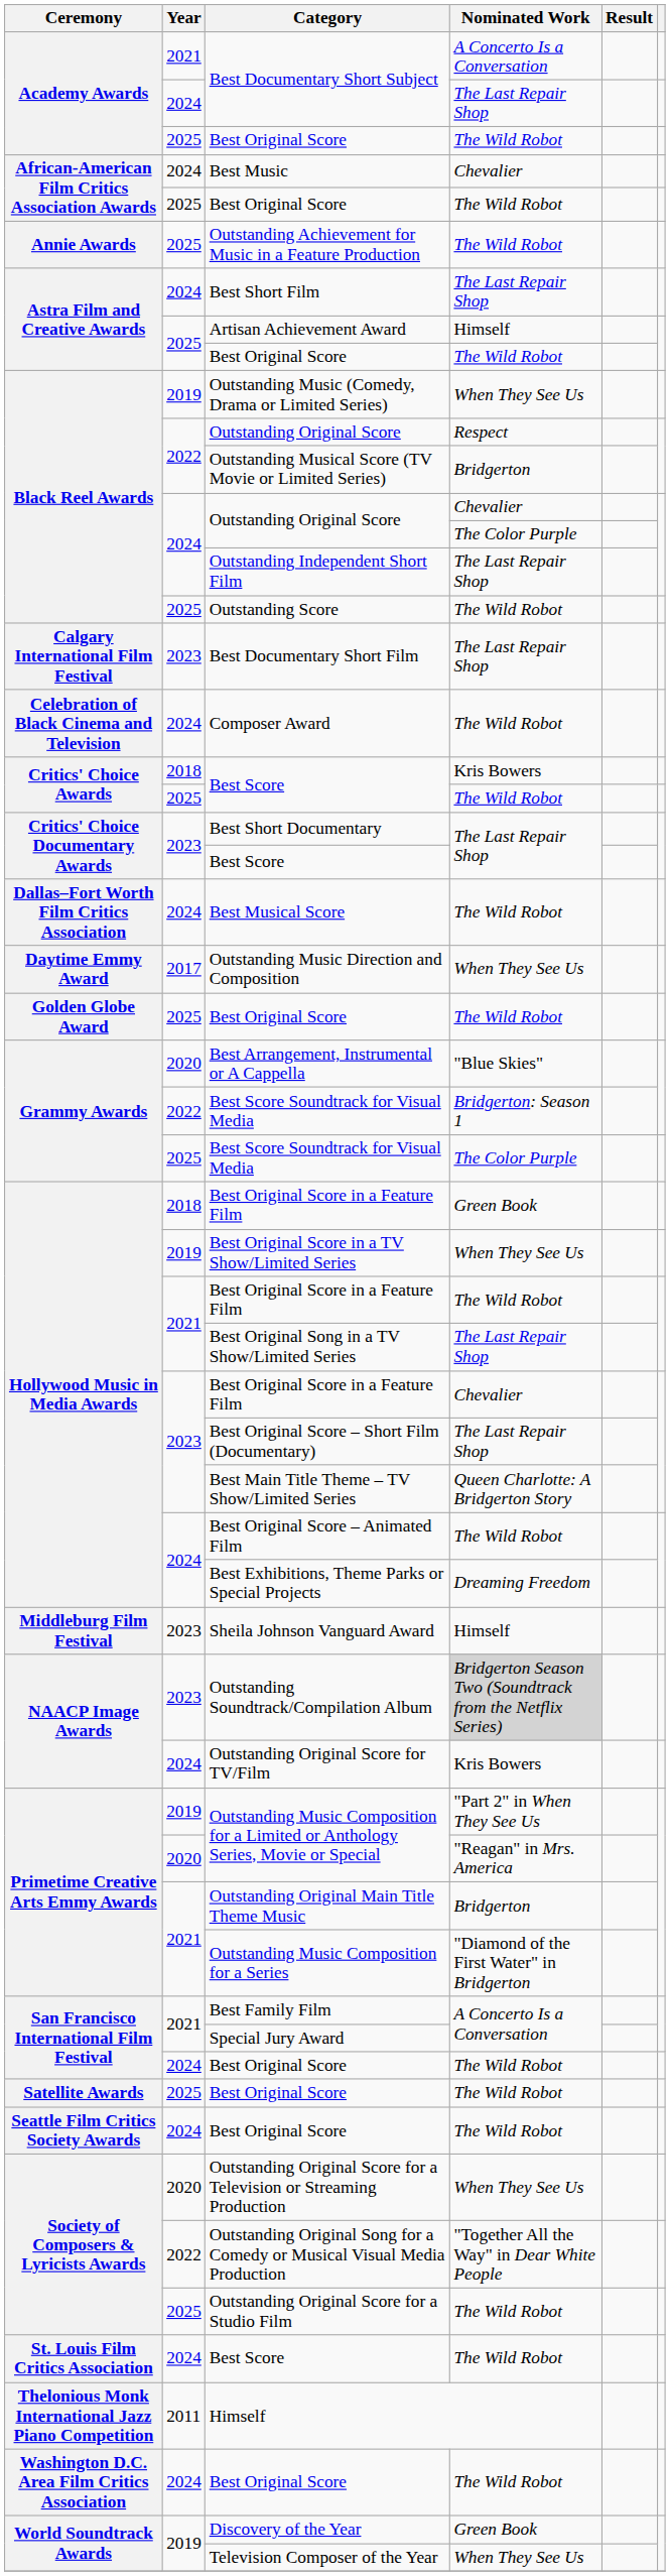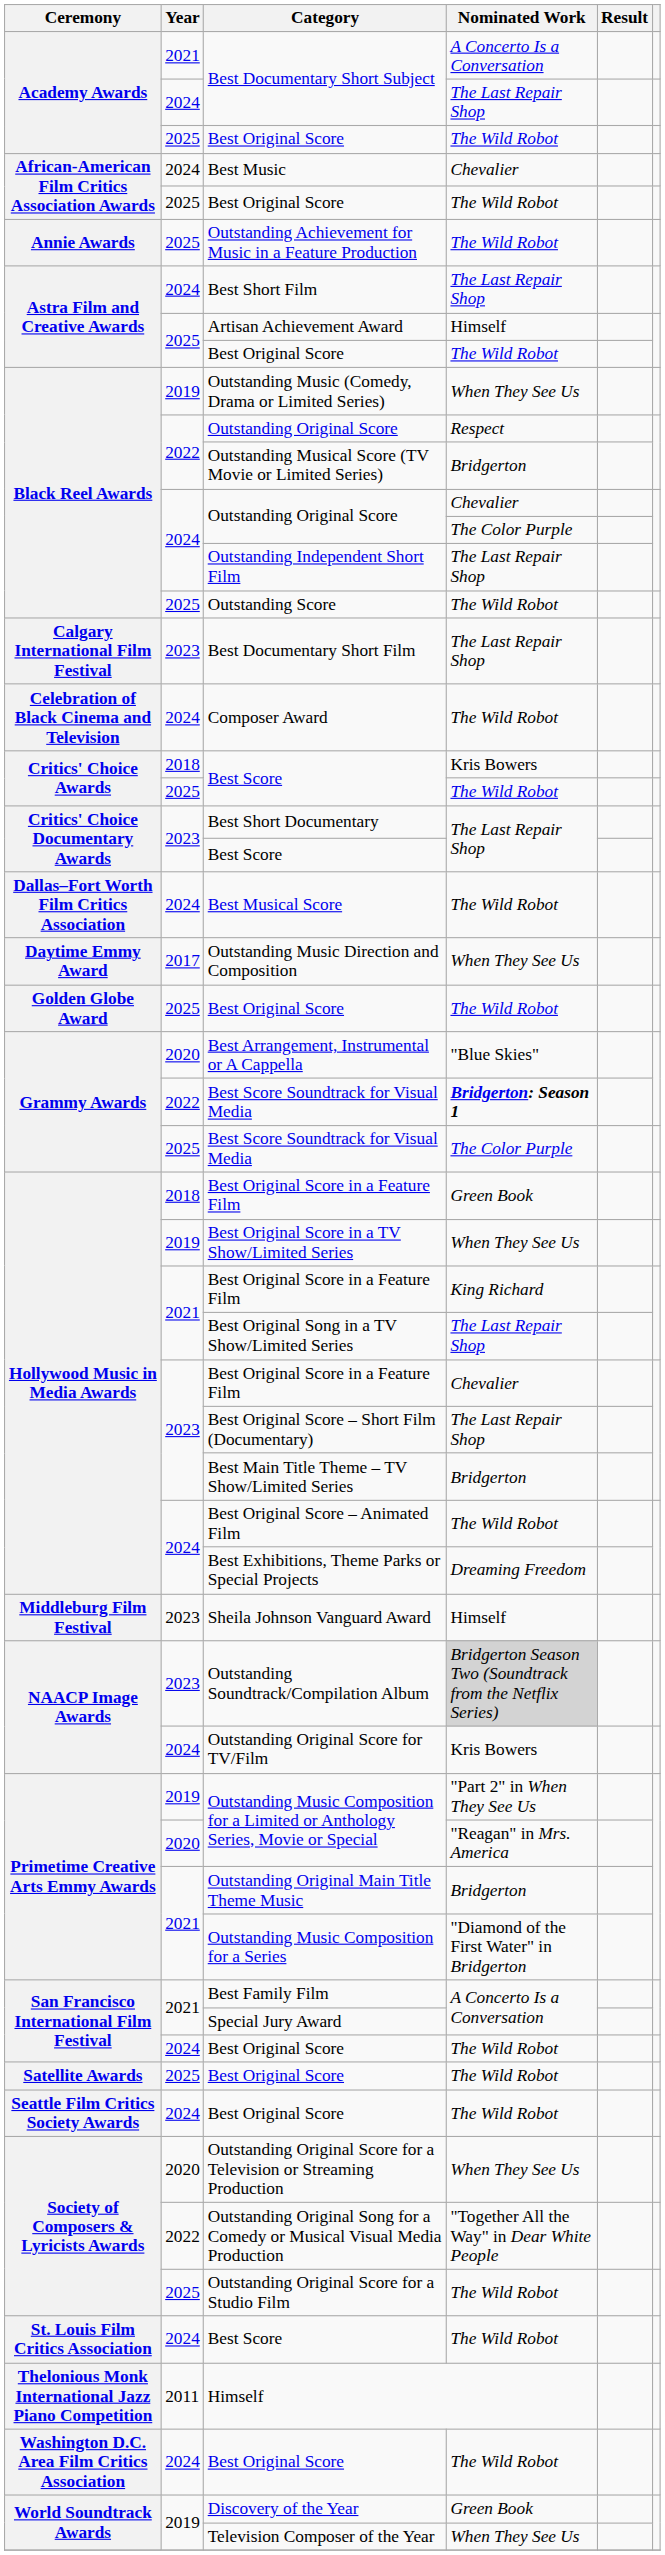2022 / Best Score Soundtrack for Visual Media | Nominated Work: normal -> bold
2021 / Best Original Score in a Feature Film | Nominated Work: The Wild Robot -> King Richard
Best Main Title Theme – TV Show/Limited Series | Nominated Work: Queen Charlotte: A Bridgerton Story -> Bridgerton
